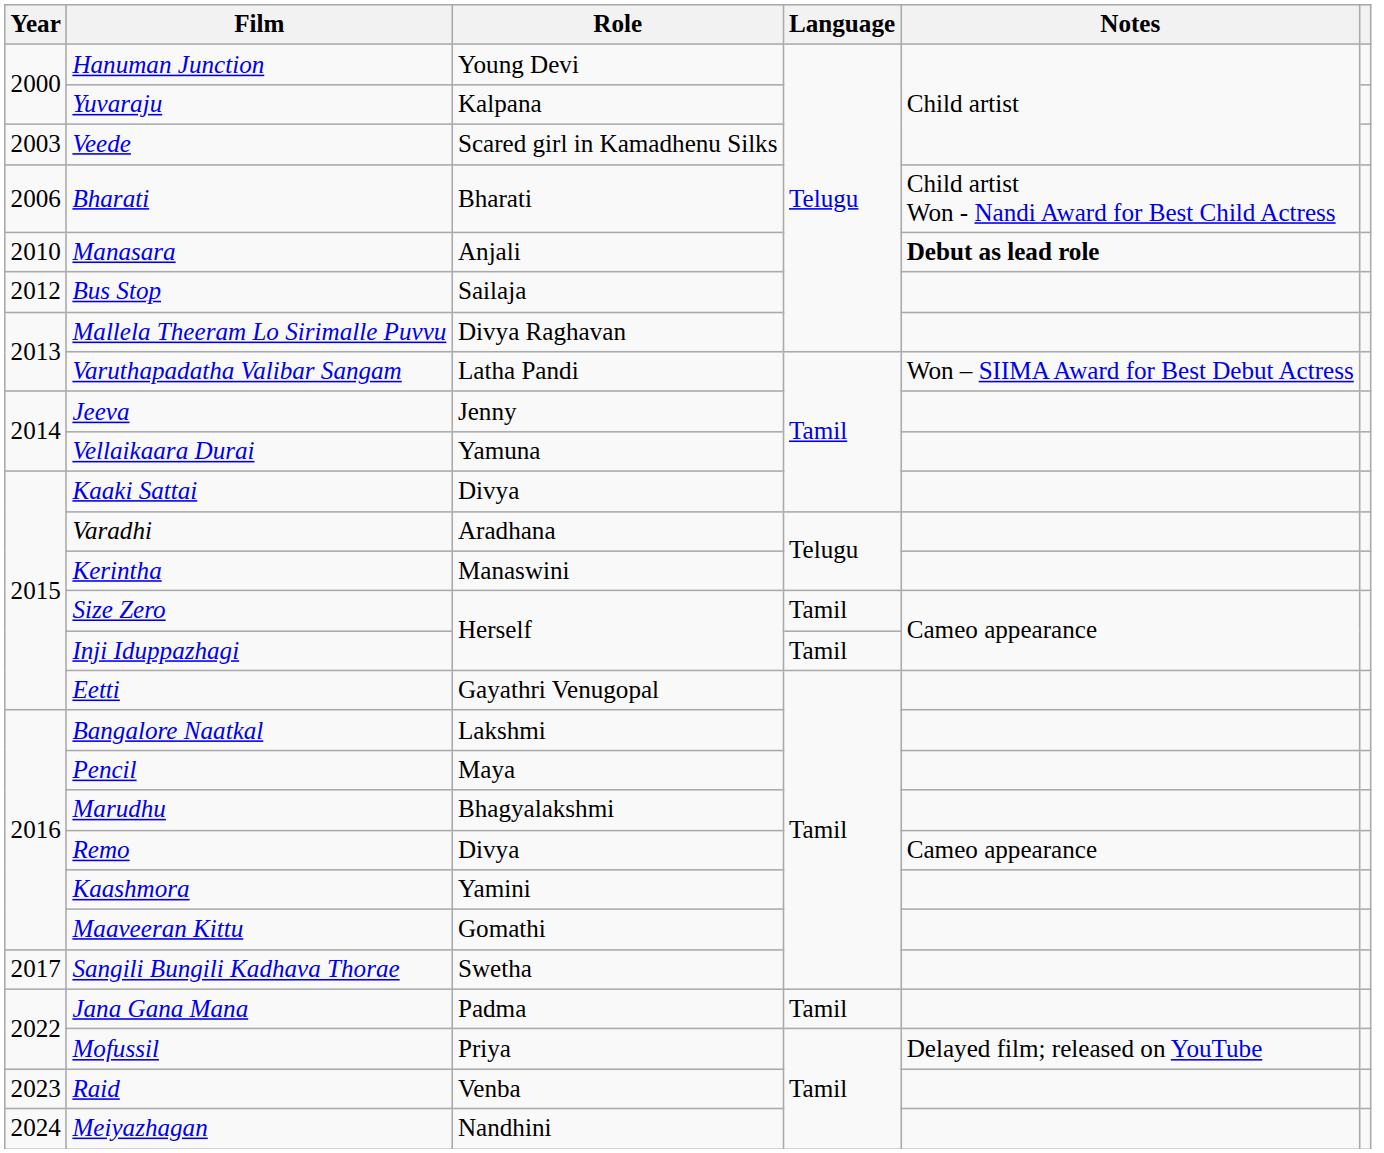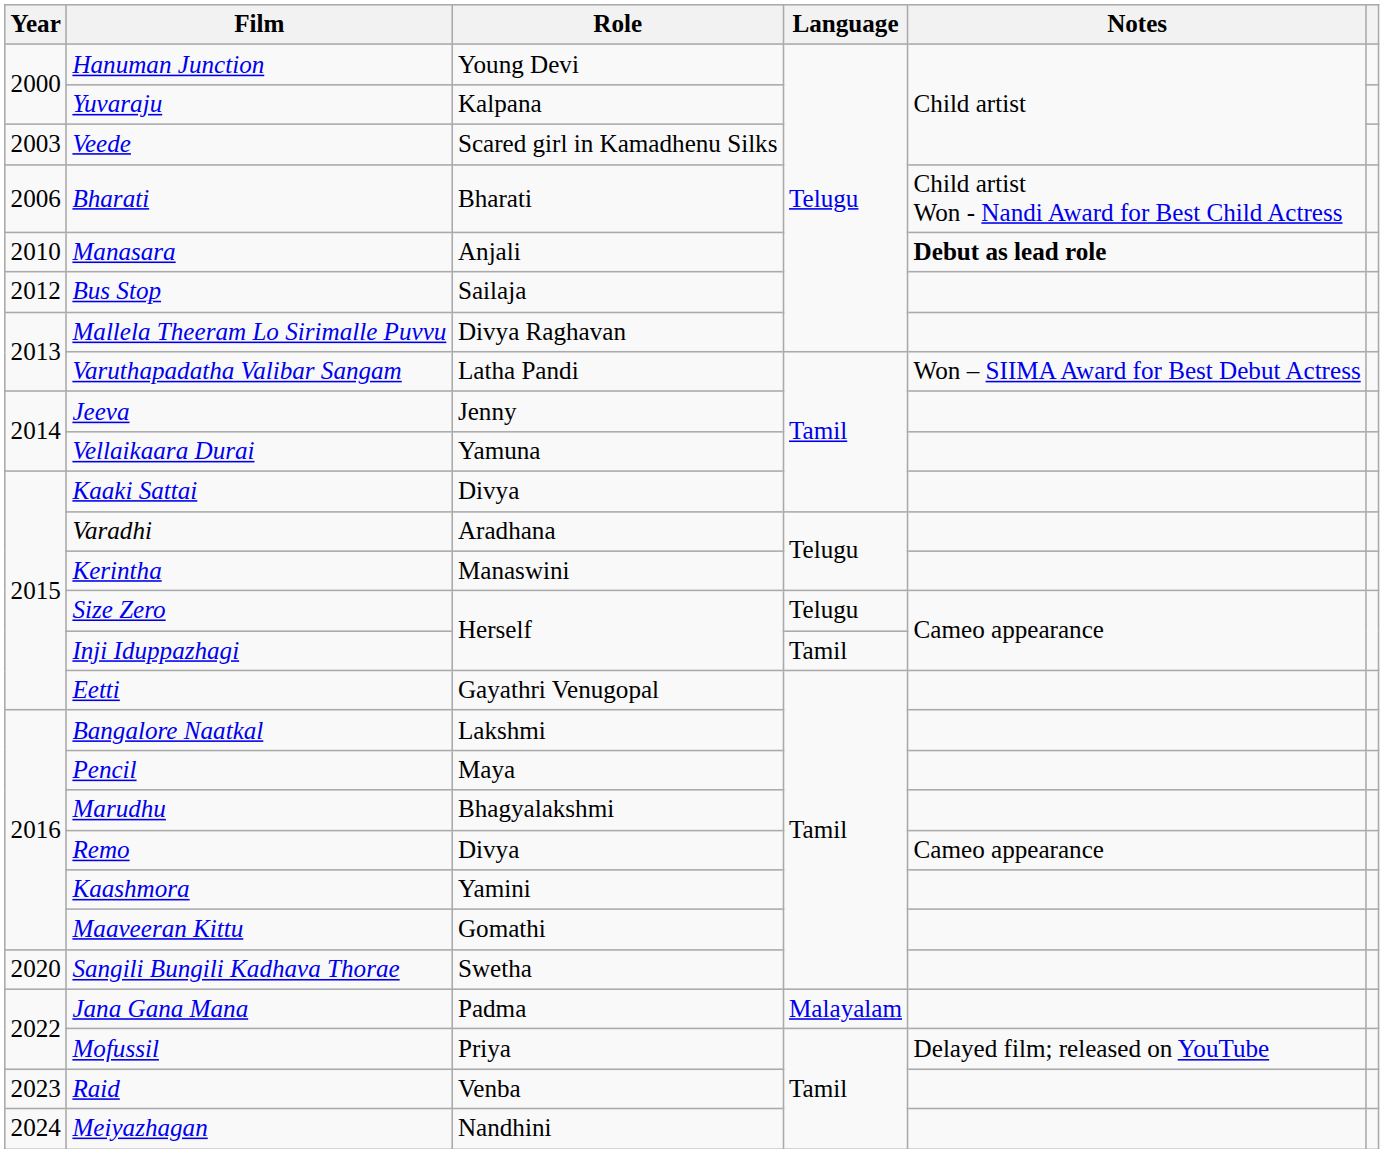Size Zero | Language: Tamil -> Telugu
Sangili Bungili Kadhava Thorae | Year: 2017 -> 2020
Jana Gana Mana | Language: Tamil -> Malayalam
